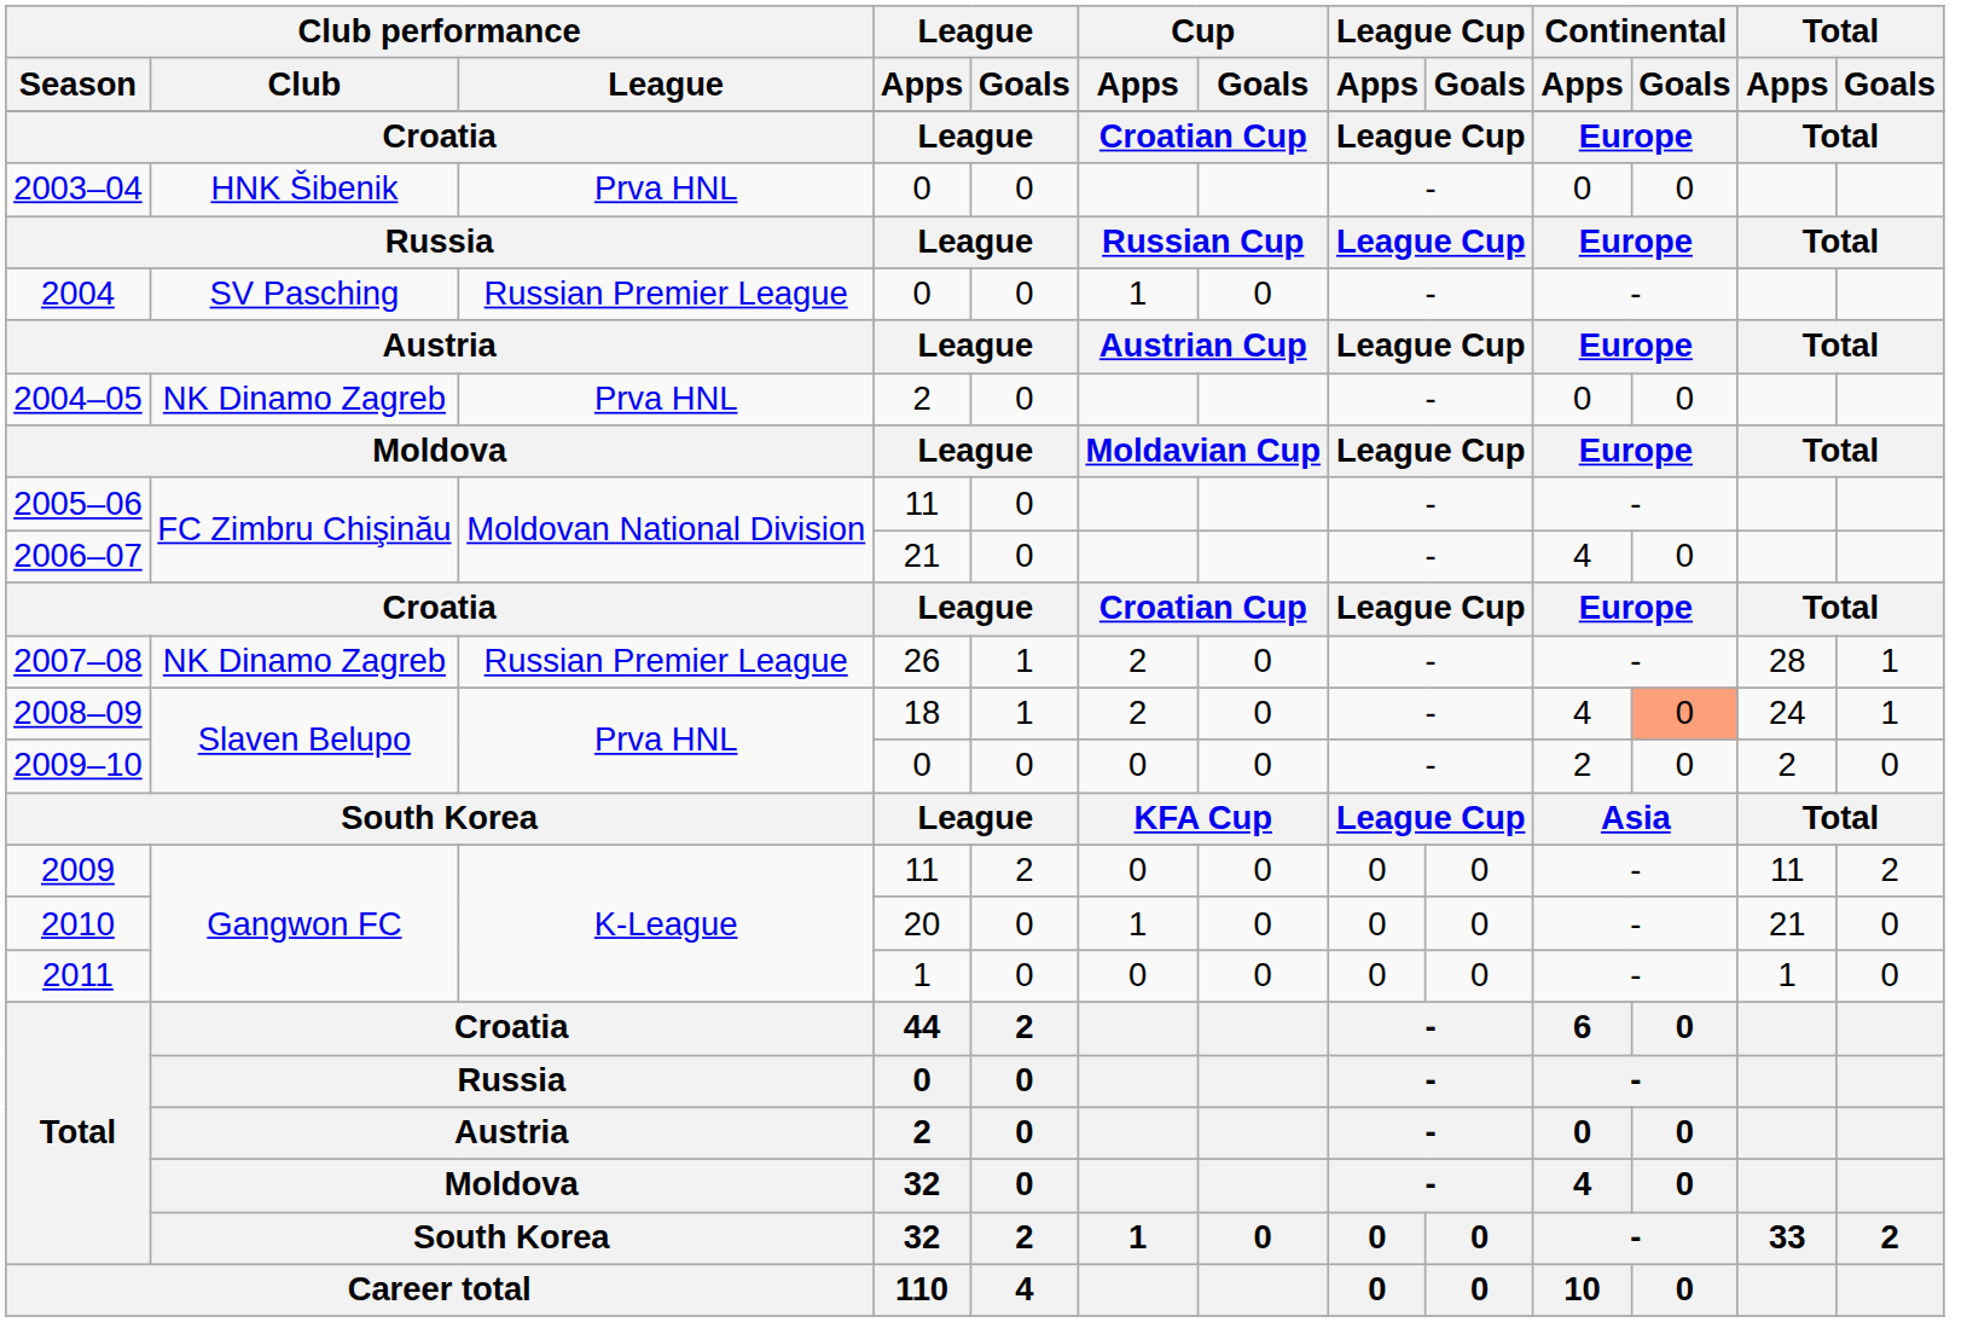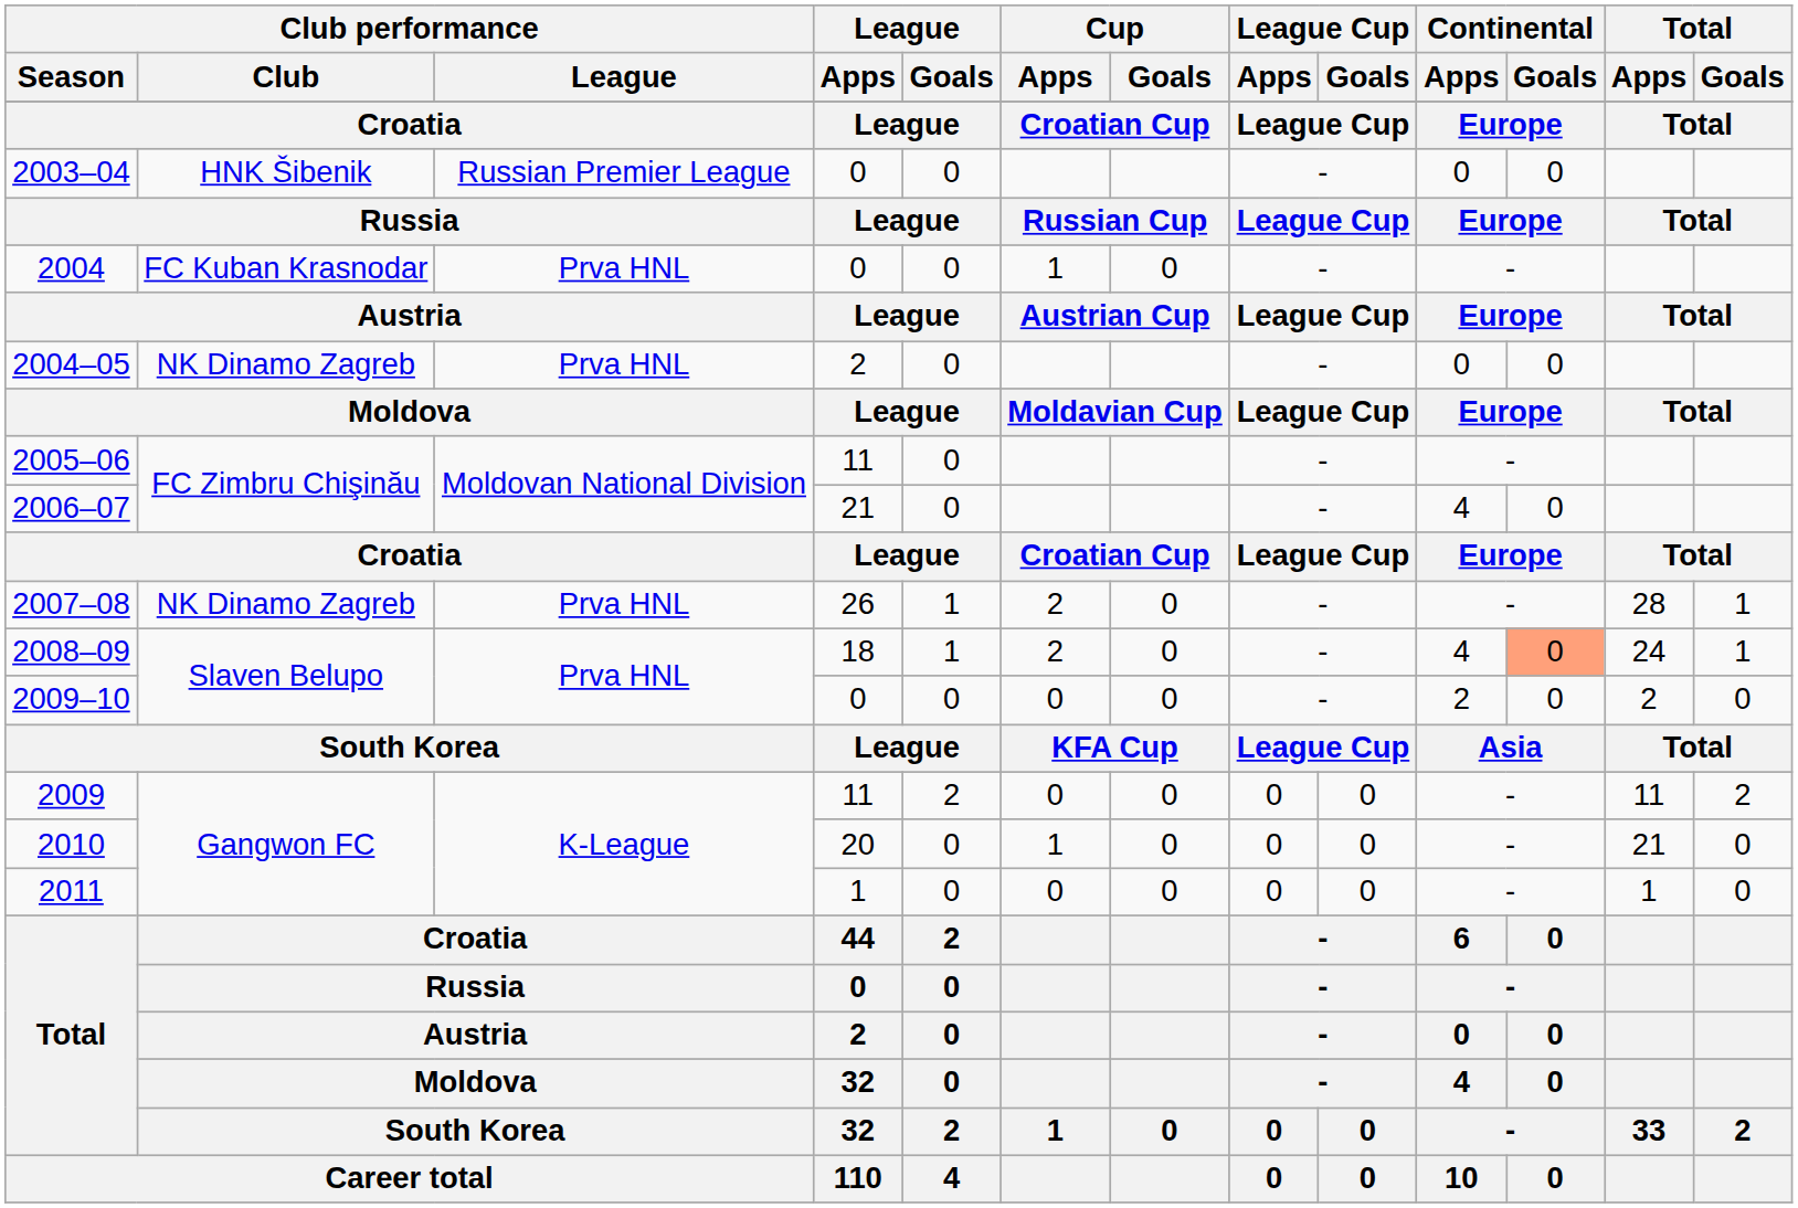2003–04 | Club performance / League: Prva HNL -> Russian Premier League
2004 | Club performance / Club: SV Pasching -> FC Kuban Krasnodar
2004 | Club performance / League: Russian Premier League -> Prva HNL
2007–08 | Club performance / League: Russian Premier League -> Prva HNL
